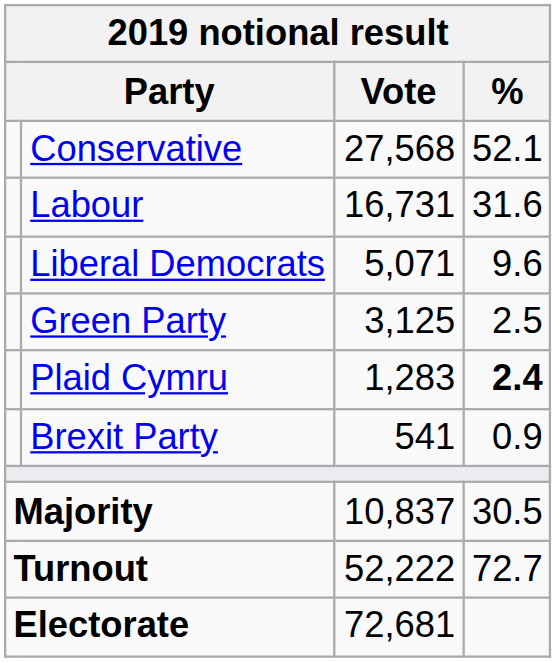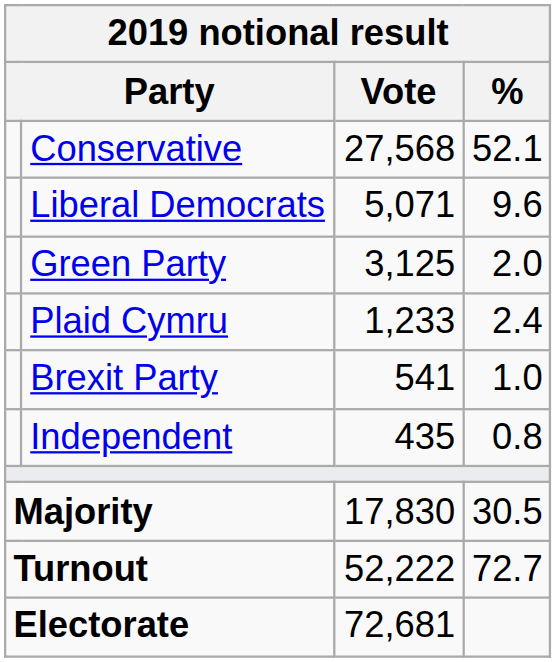- row: Labour | 16,731 | 31.6
Green Party | %: 2.5 -> 2.0
Plaid Cymru | Vote: 1,283 -> 1,233
Plaid Cymru | %: bold -> normal
Brexit Party | %: 0.9 -> 1.0
+ row: Independent | 435 | 0.8
Majority | Vote: 10,837 -> 17,830
